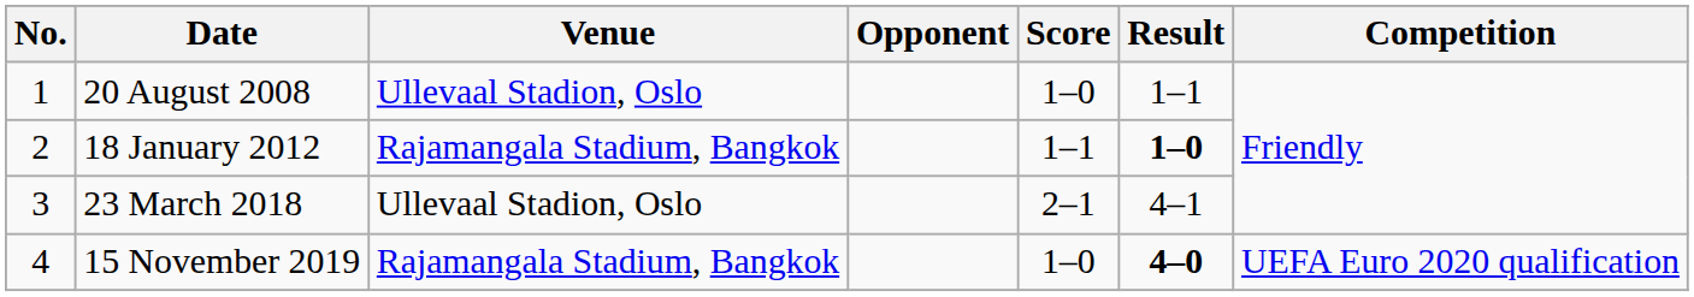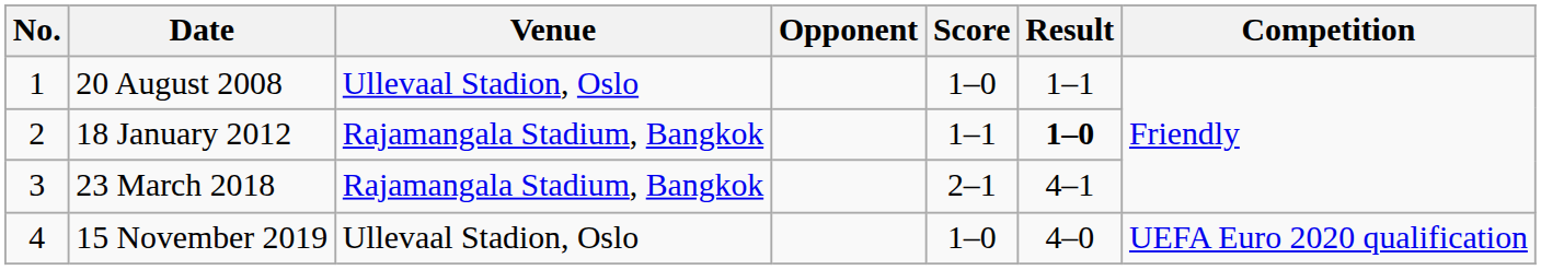23 March 2018 | Venue: Ullevaal Stadion, Oslo -> Rajamangala Stadium, Bangkok
15 November 2019 | Venue: Rajamangala Stadium, Bangkok -> Ullevaal Stadion, Oslo
15 November 2019 | Result: bold -> normal
